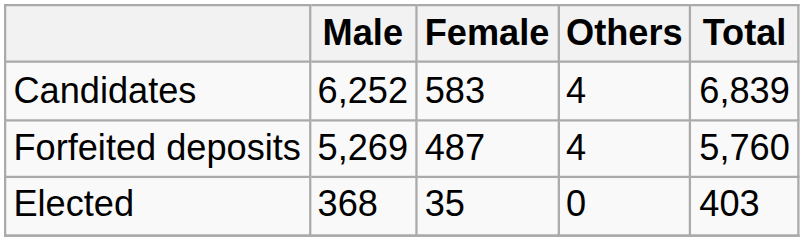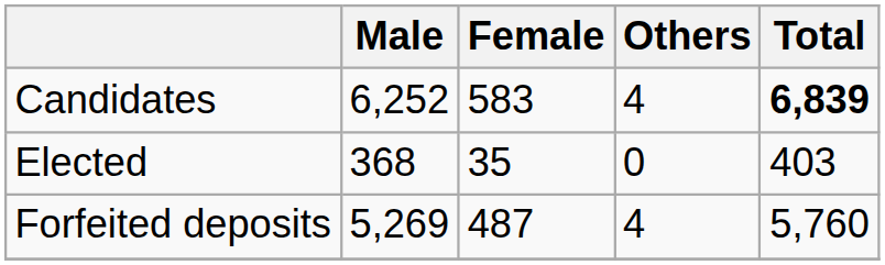Candidates | Total: normal -> bold
rows swapped: Elected <-> Forfeited deposits
